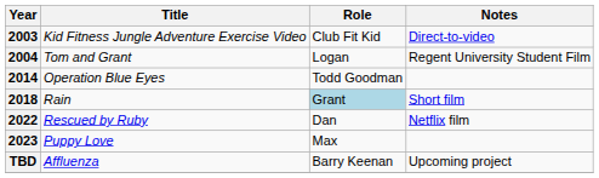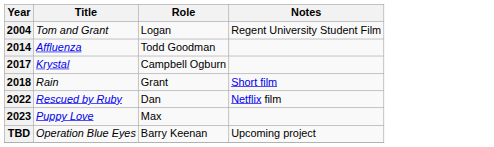- row: 2003 | Kid Fitness Jungle Adventure Exercise Video | Club Fit Kid | Direct-to-video
2014 | Title: Operation Blue Eyes -> Affluenza
+ row: 2017 | Krystal | Campbell Ogburn
2018 | Role: lightblue background -> no background
TBD | Title: Affluenza -> Operation Blue Eyes
